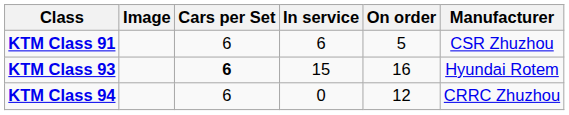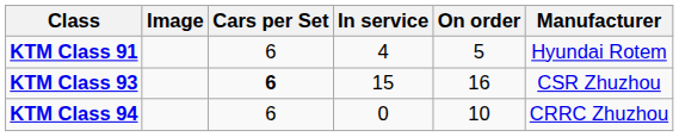KTM Class 91 | In service: 6 -> 4
KTM Class 91 | Manufacturer: CSR Zhuzhou -> Hyundai Rotem
KTM Class 93 | Manufacturer: Hyundai Rotem -> CSR Zhuzhou
KTM Class 94 | On order: 12 -> 10
